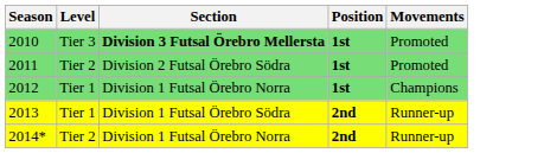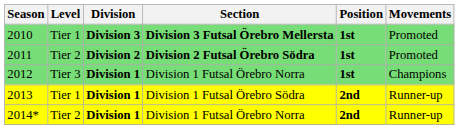+ column: Division | Division 3 | Division 2 | Division 1 | Division 1 | Division 1
2010 | Level: Tier 3 -> Tier 1
2011 | Section: normal -> bold
2012 | Level: Tier 1 -> Tier 3
